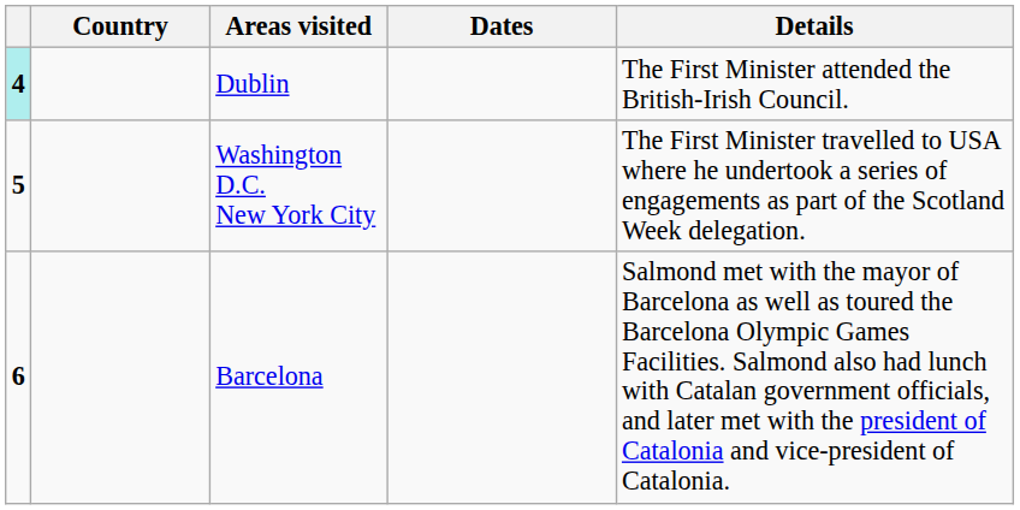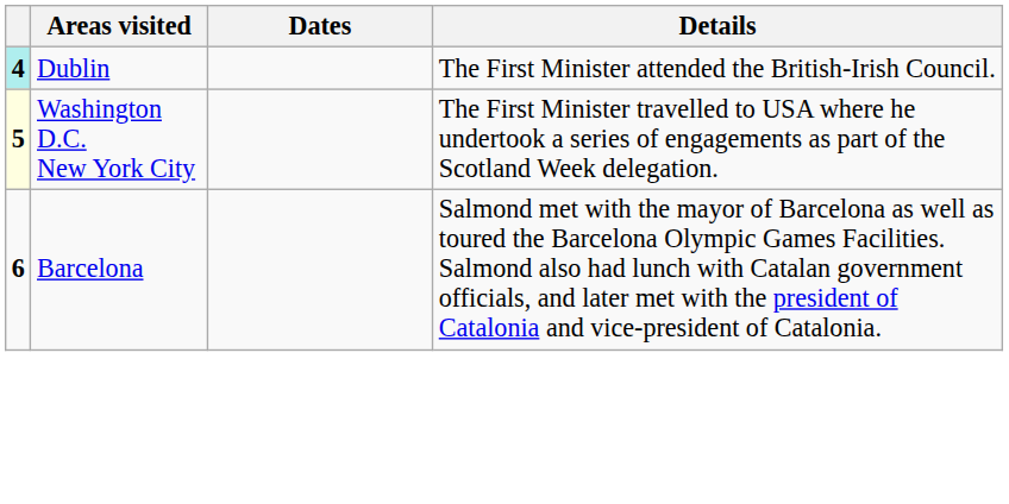- column: Country
Washington D.C. New York City | column 1: no background -> lightyellow background
